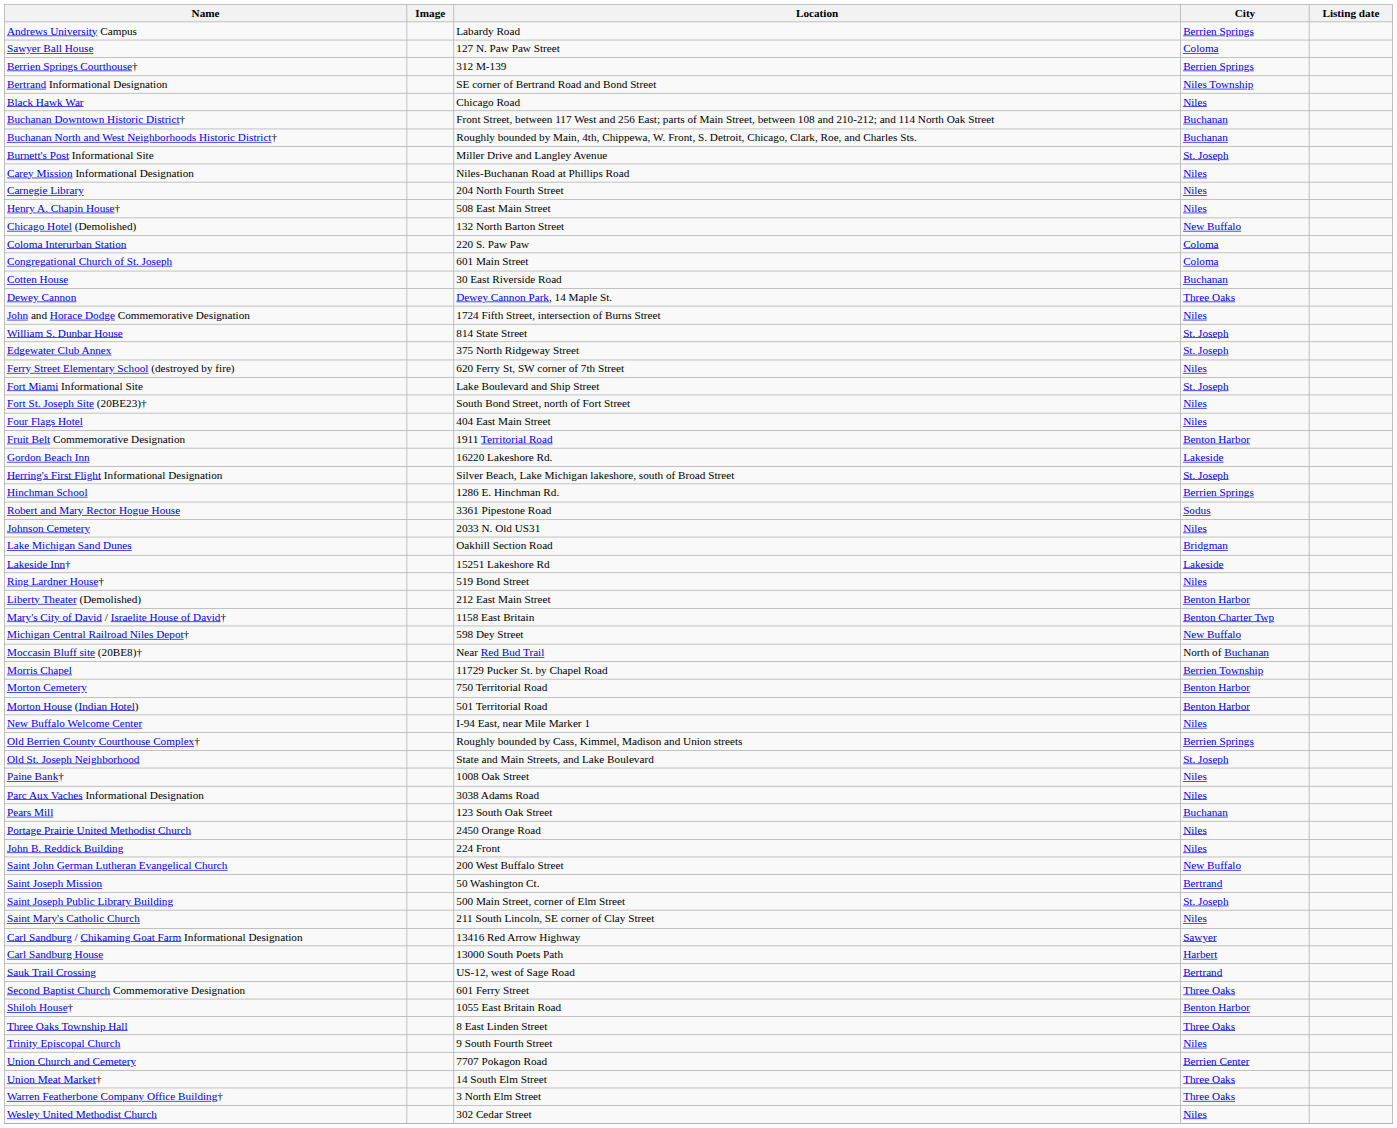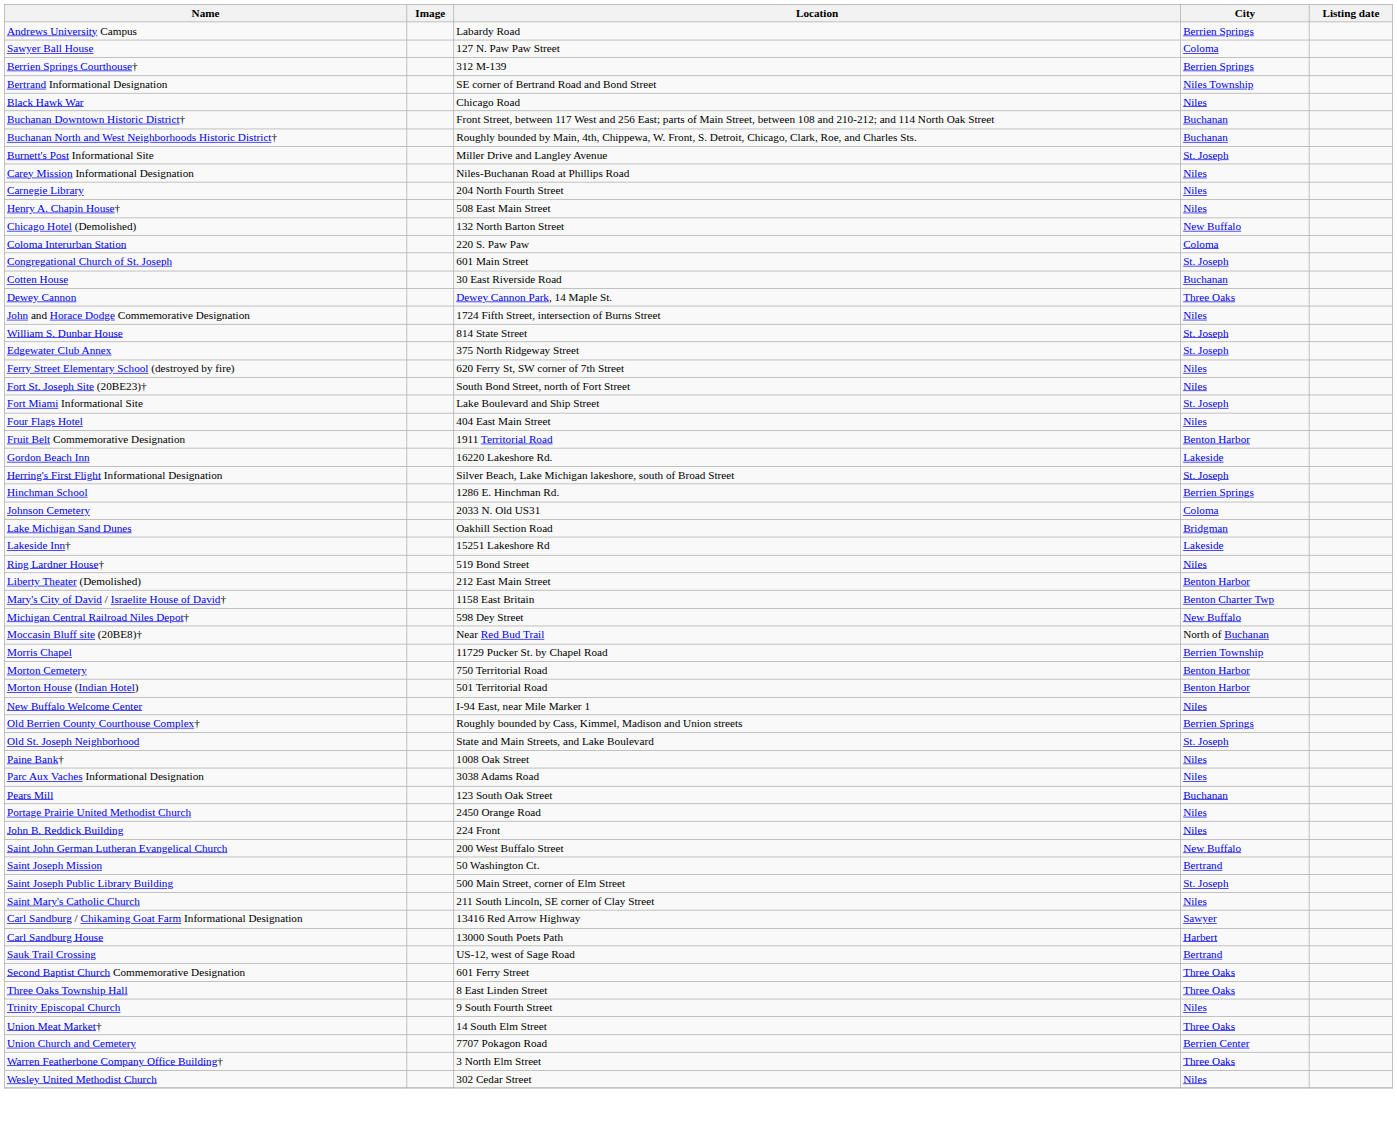Congregational Church of St. Joseph | City: Coloma -> St. Joseph
rows swapped: Fort Miami Informational Site <-> Fort St. Joseph Site (20BE23)†
- row: Robert and Mary Rector Hogue House | 3361 Pipestone Road | Sodus
Johnson Cemetery | City: Niles -> Coloma
- row: Shiloh House† | 1055 East Britain Road | Benton Harbor
rows swapped: Union Church and Cemetery <-> Union Meat Market†
